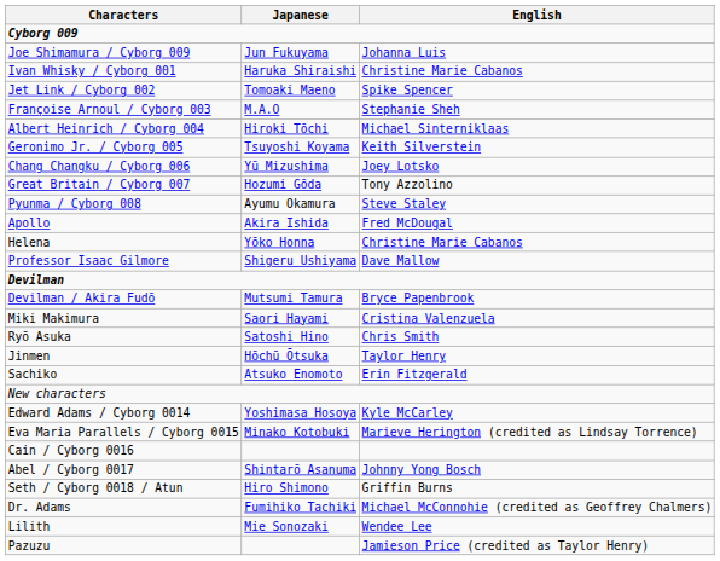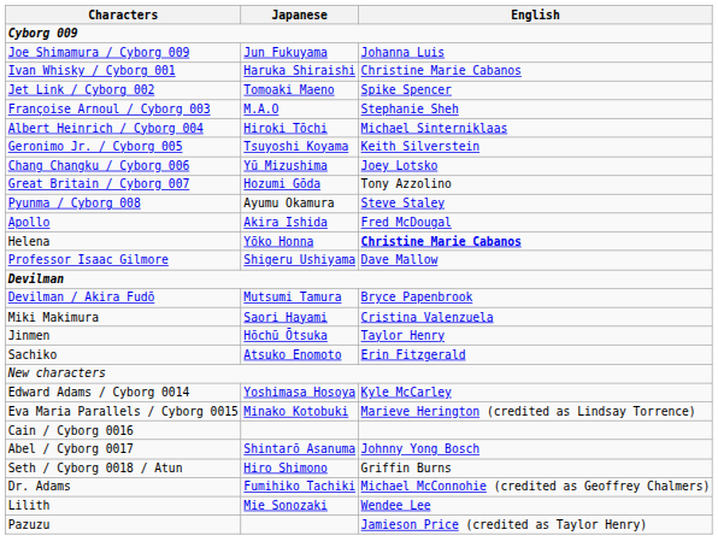Helena | English: normal -> bold
- row: Ryō Asuka | Satoshi Hino | Chris Smith
